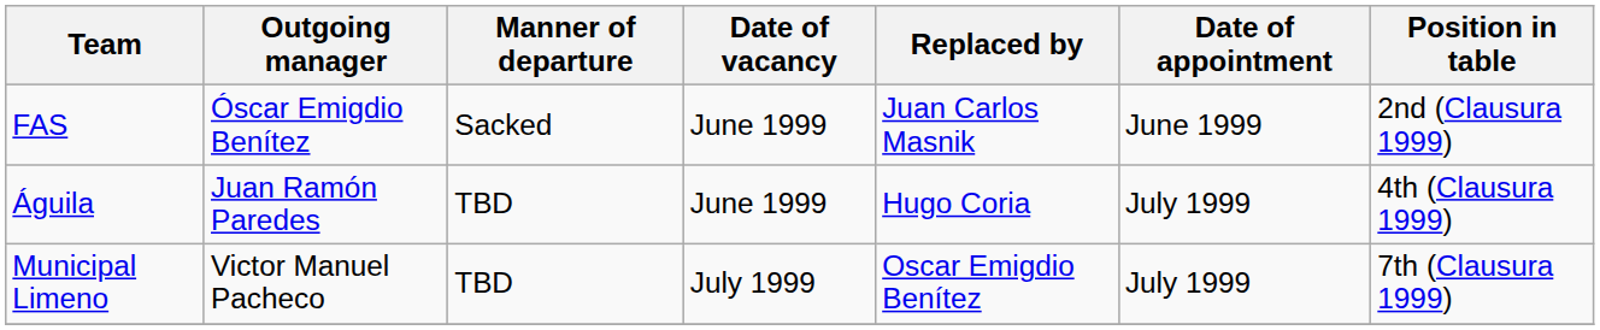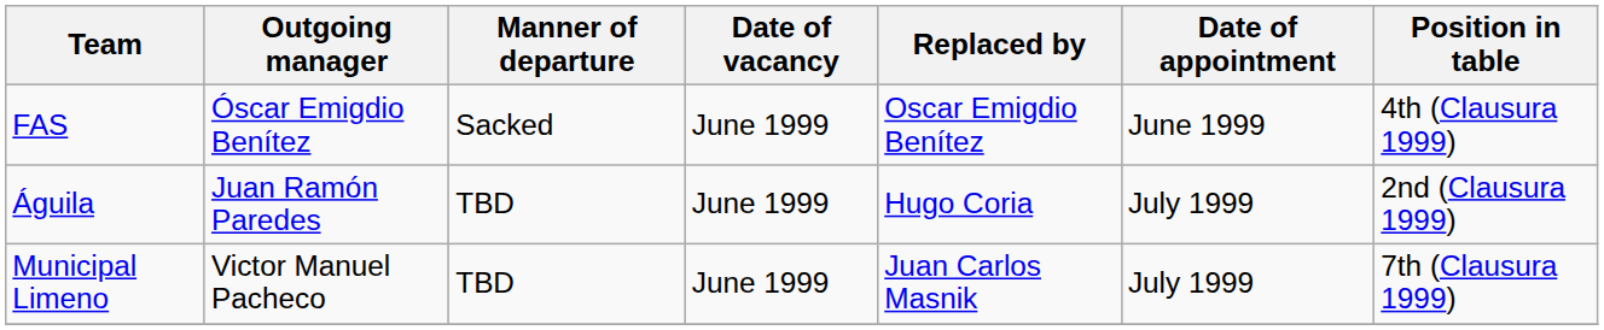FAS | Replaced by: Juan Carlos Masnik -> Oscar Emigdio Benítez
FAS | Position in table: 2nd (Clausura 1999) -> 4th (Clausura 1999)
Águila | Position in table: 4th (Clausura 1999) -> 2nd (Clausura 1999)
Municipal Limeno | Date of vacancy: July 1999 -> June 1999
Municipal Limeno | Replaced by: Oscar Emigdio Benítez -> Juan Carlos Masnik
